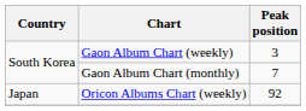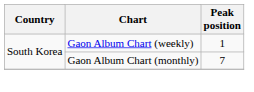Gaon Album Chart (weekly) | Peak position: 3 -> 1
- row: Japan | Oricon Albums Chart (weekly) | 92
